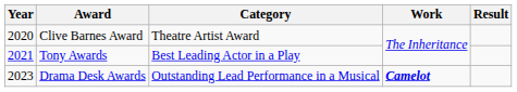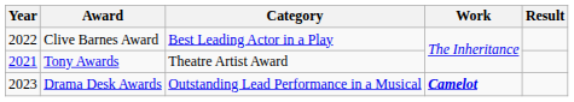Clive Barnes Award | Year: 2020 -> 2022
Clive Barnes Award | Category: Theatre Artist Award -> Best Leading Actor in a Play
Tony Awards | Category: Best Leading Actor in a Play -> Theatre Artist Award
